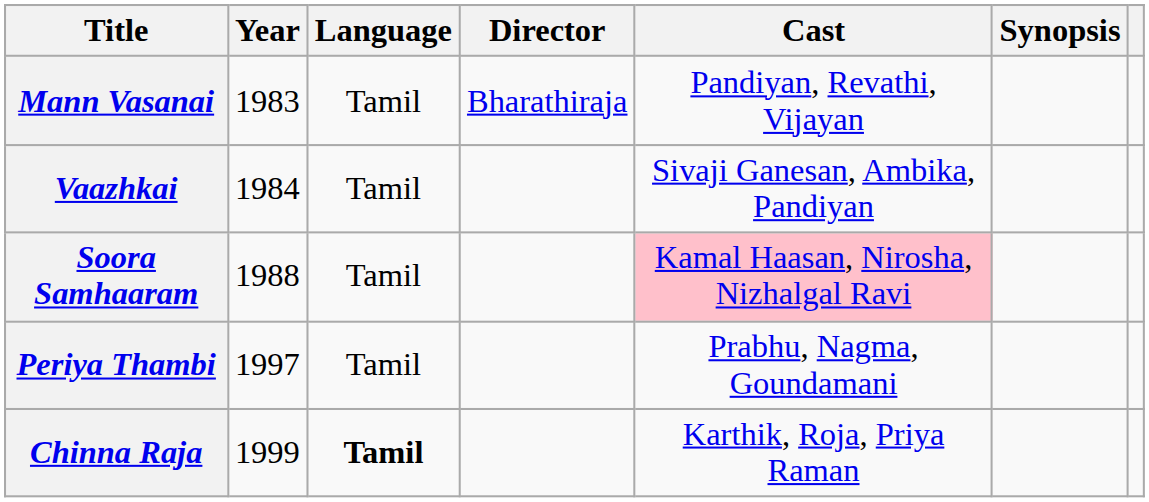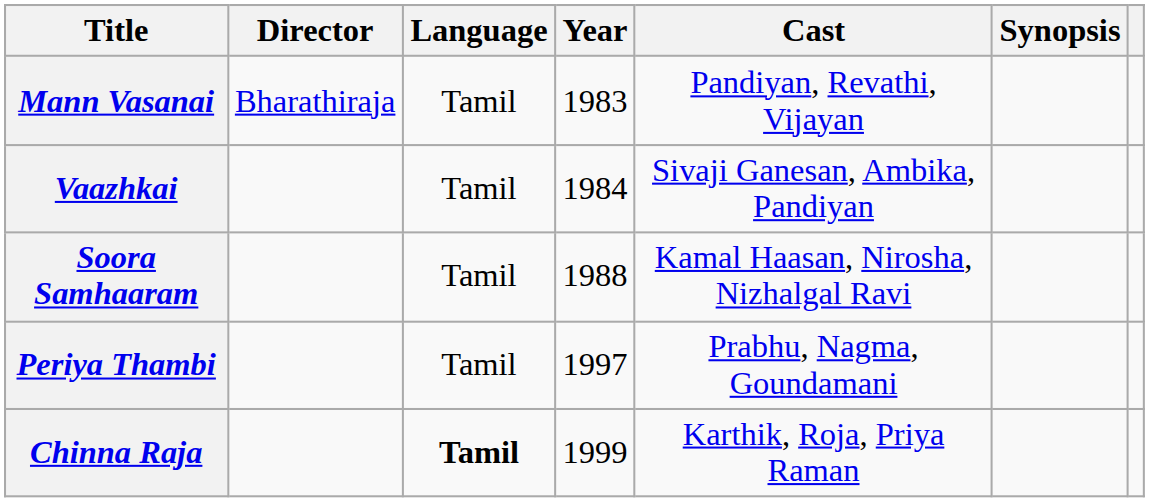columns swapped: Year <-> Director
Soora Samhaaram | Cast: pink background -> no background
